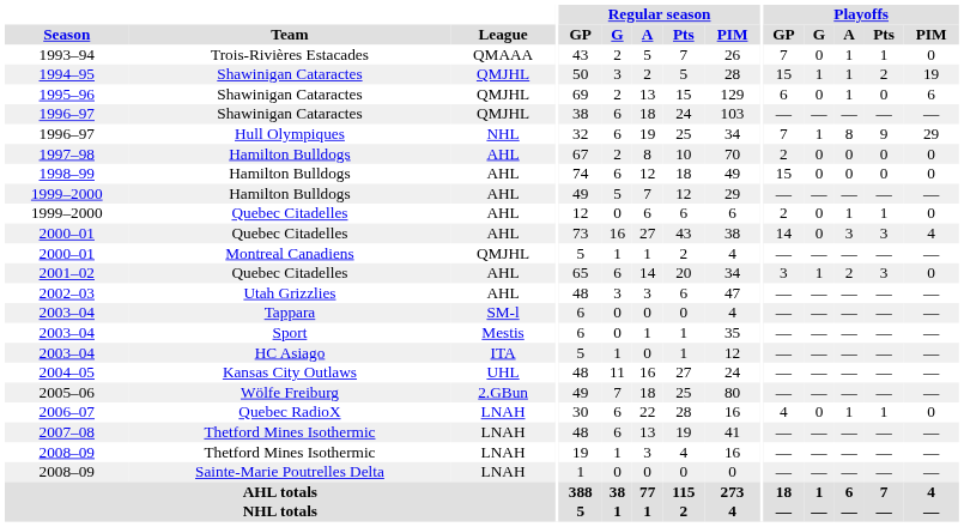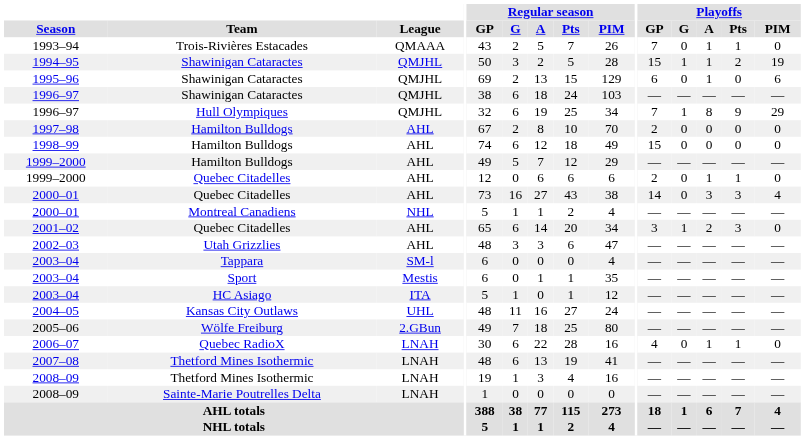1996–97 / Hull Olympiques | League: NHL -> QMJHL
2000–01 / Montreal Canadiens | League: QMJHL -> NHL
